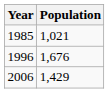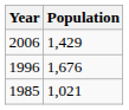rows swapped: 1985 <-> 2006
